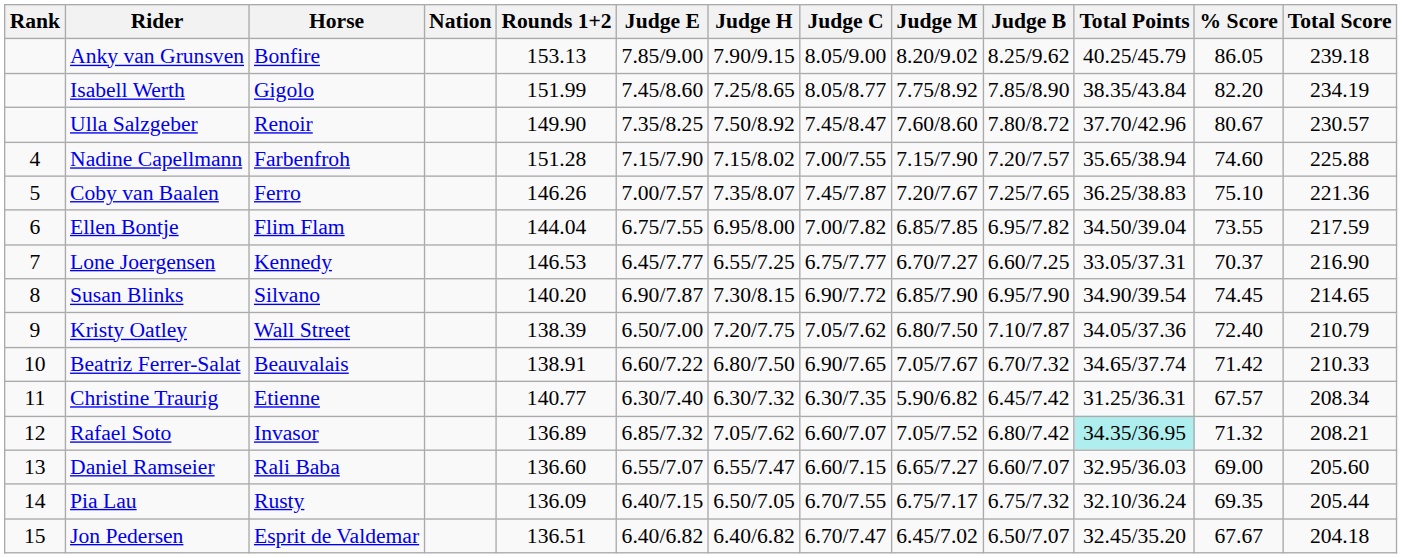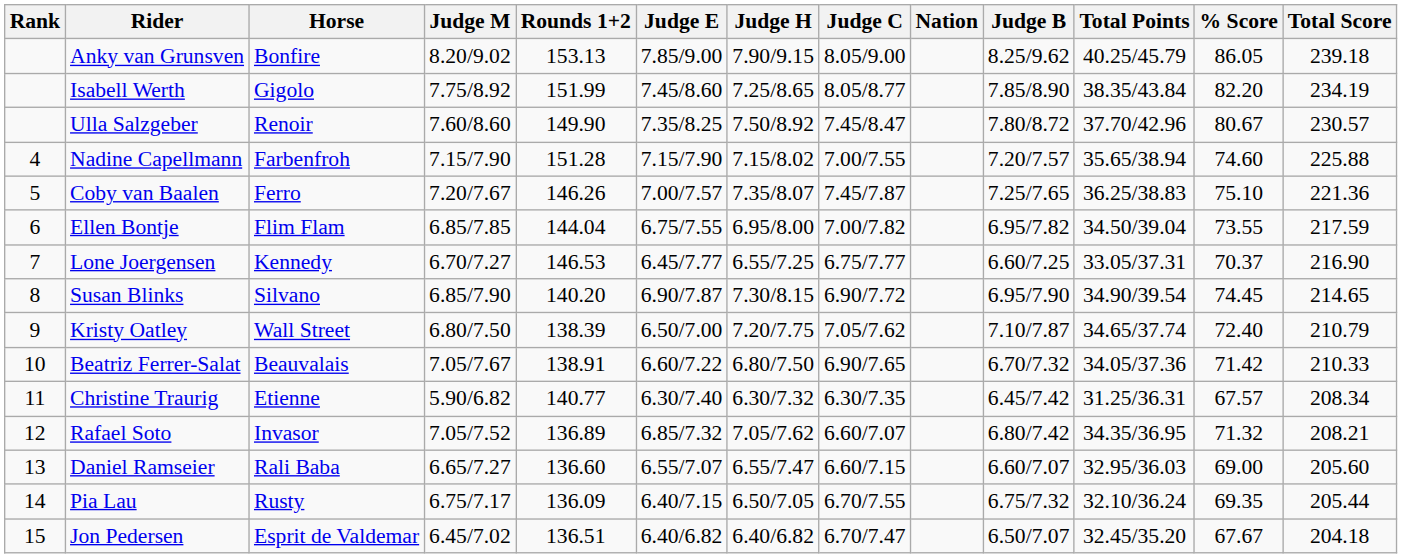columns swapped: Nation <-> Judge M
Kristy Oatley | Total Points: 34.05/37.36 -> 34.65/37.74
Beatriz Ferrer-Salat | Total Points: 34.65/37.74 -> 34.05/37.36
Rafael Soto | Total Points: paleturquoise background -> no background
